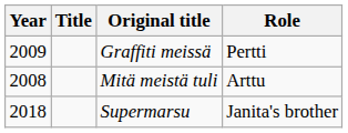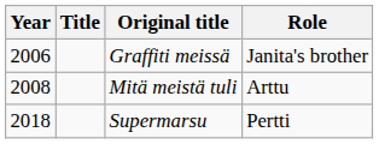Graffiti meissä | Year: 2009 -> 2006
Graffiti meissä | Role: Pertti -> Janita's brother
Supermarsu | Role: Janita's brother -> Pertti
